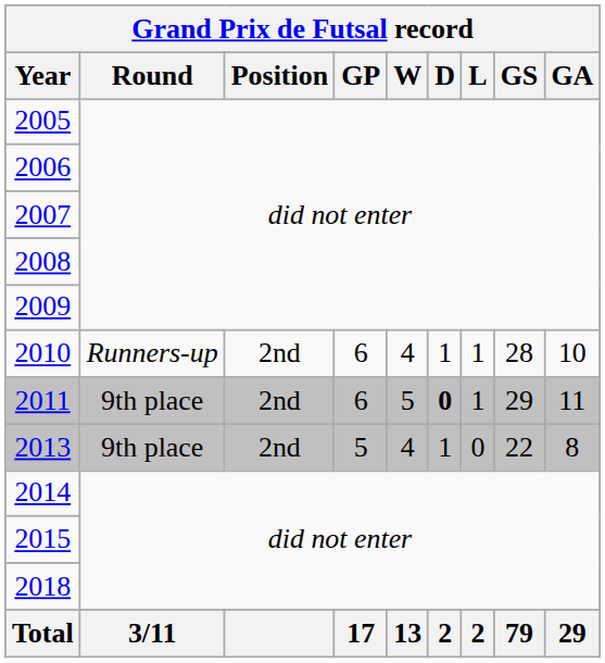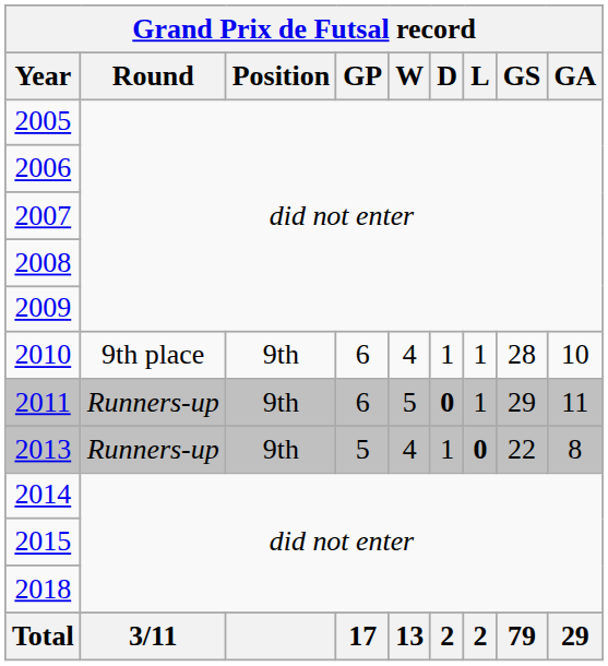2010 | Grand Prix de Futsal record / Round: Runners-up -> 9th place
2010 | Grand Prix de Futsal record / Position: 2nd -> 9th
2011 | Grand Prix de Futsal record / Round: 9th place -> Runners-up
2011 | Grand Prix de Futsal record / Position: 2nd -> 9th
2013 | Grand Prix de Futsal record / Round: 9th place -> Runners-up
2013 | Grand Prix de Futsal record / Position: 2nd -> 9th
2013 | Grand Prix de Futsal record / L: normal -> bold
